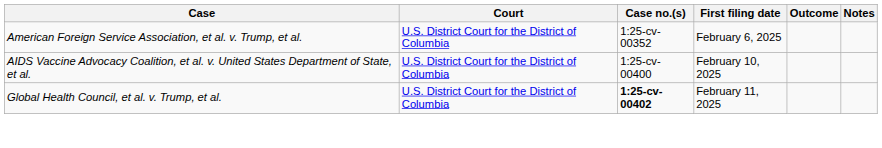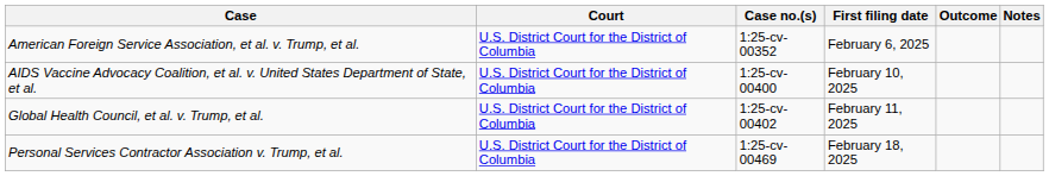Global Health Council, et al. v. Trump, et al. | Case no.(s): bold -> normal
+ row: Personal Services Contractor Association v. Trump, et al. | U.S. District Court for the District of Columbia | 1:25-cv-00469 | February 18, 2025
